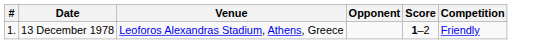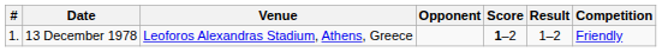+ column: Result | 1–2
